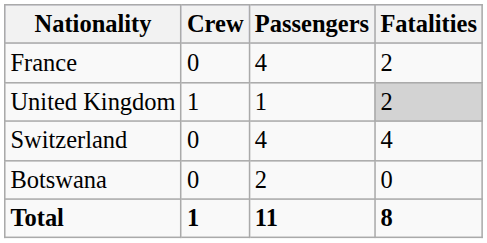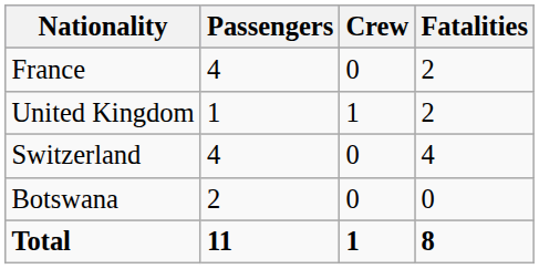columns swapped: Passengers <-> Crew
United Kingdom | Fatalities: lightgrey background -> no background
